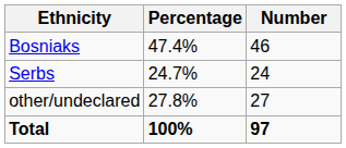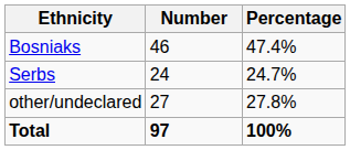columns swapped: Number <-> Percentage
